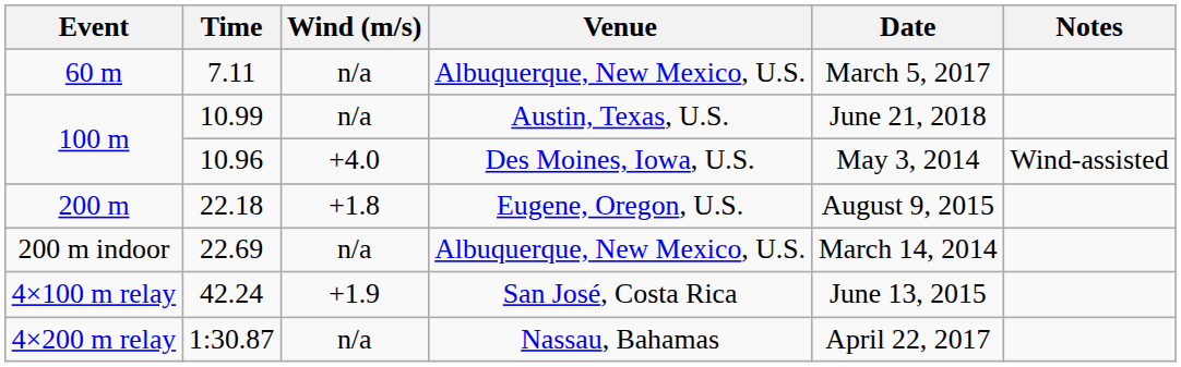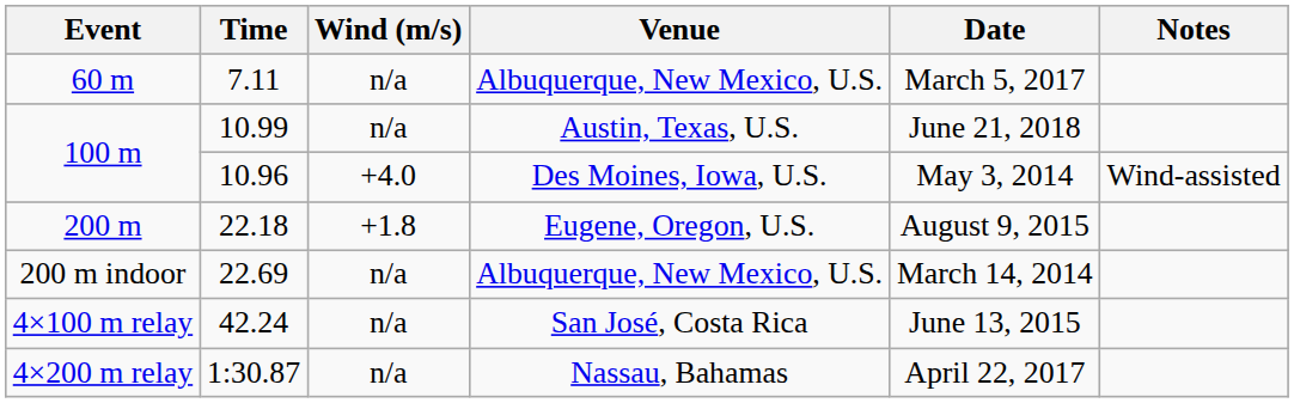42.24 | Wind (m/s): +1.9 -> n/a
